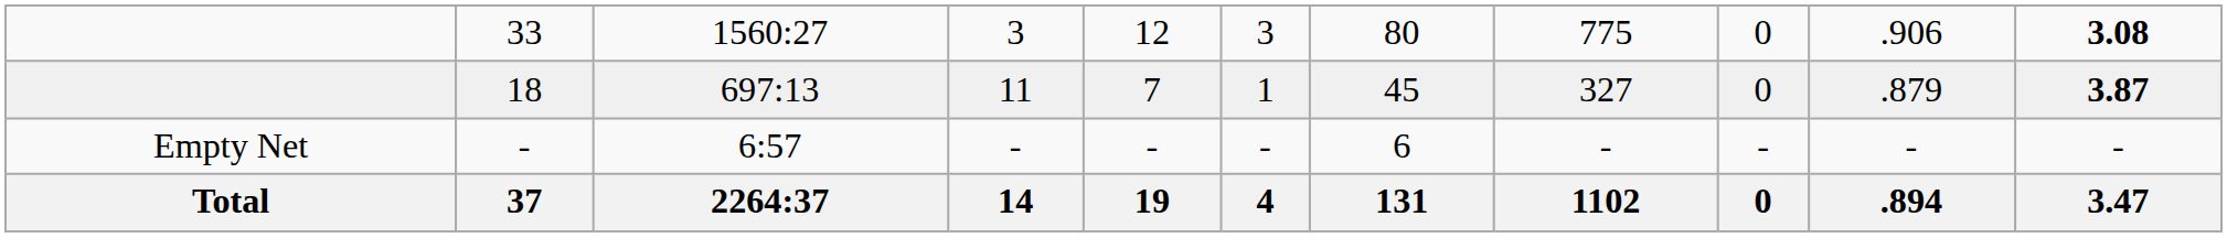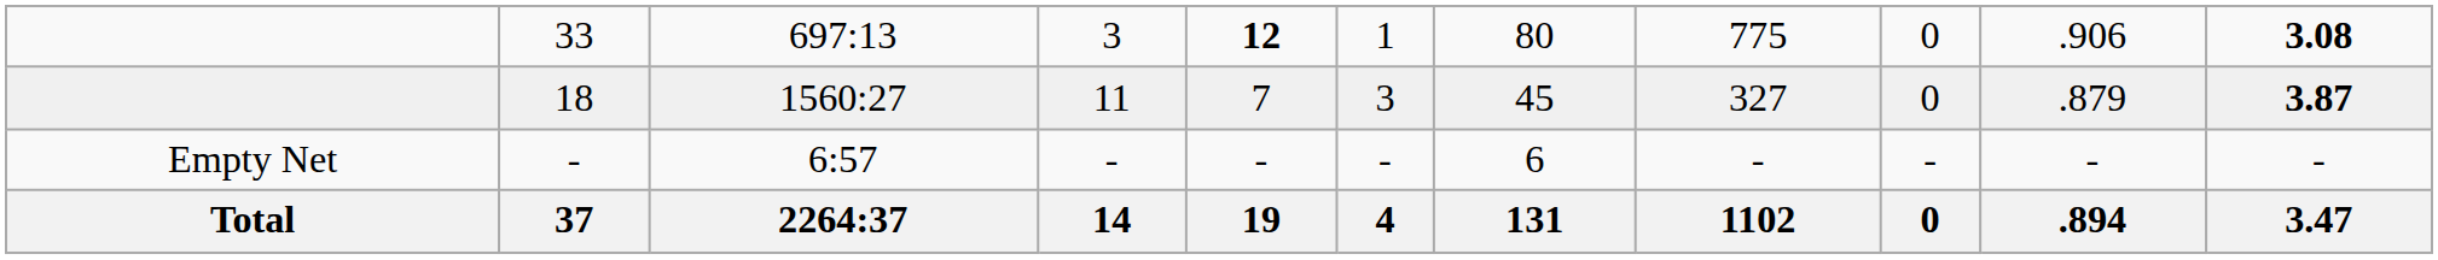33 | column 3: 1560:27 -> 697:13
33 | column 5: normal -> bold
33 | column 6: 3 -> 1
18 | column 3: 697:13 -> 1560:27
18 | column 6: 1 -> 3
